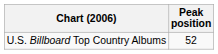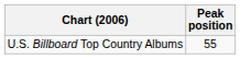U.S. Billboard Top Country Albums | Peak position: 52 -> 55
